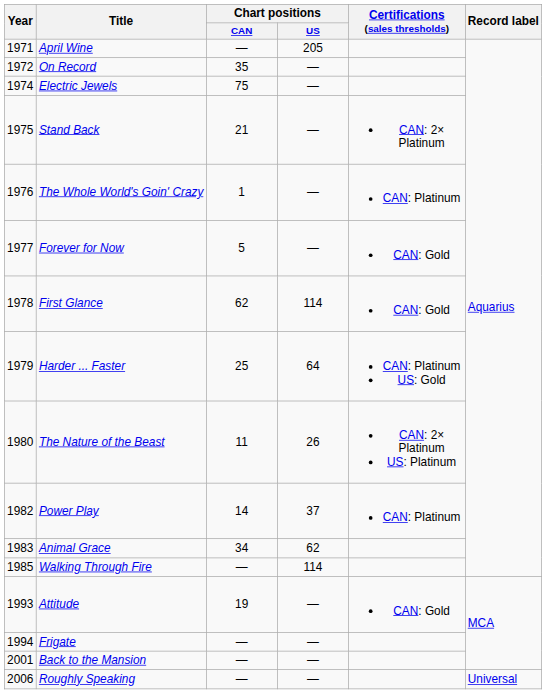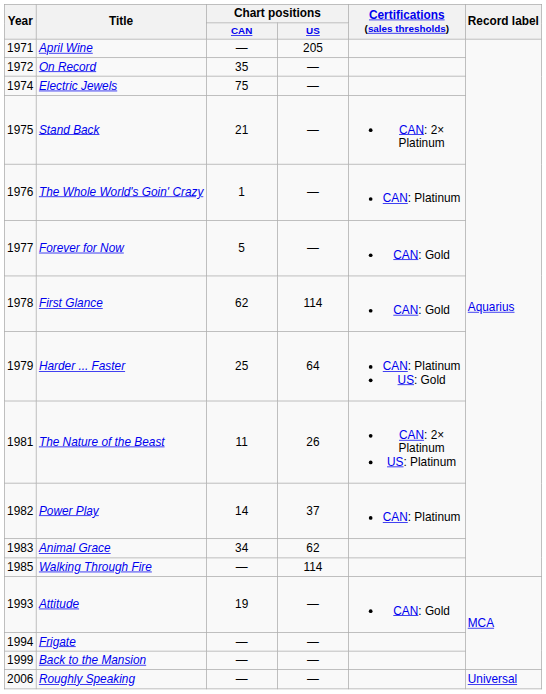The Nature of the Beast | Year: 1980 -> 1981
Back to the Mansion | Year: 2001 -> 1999
